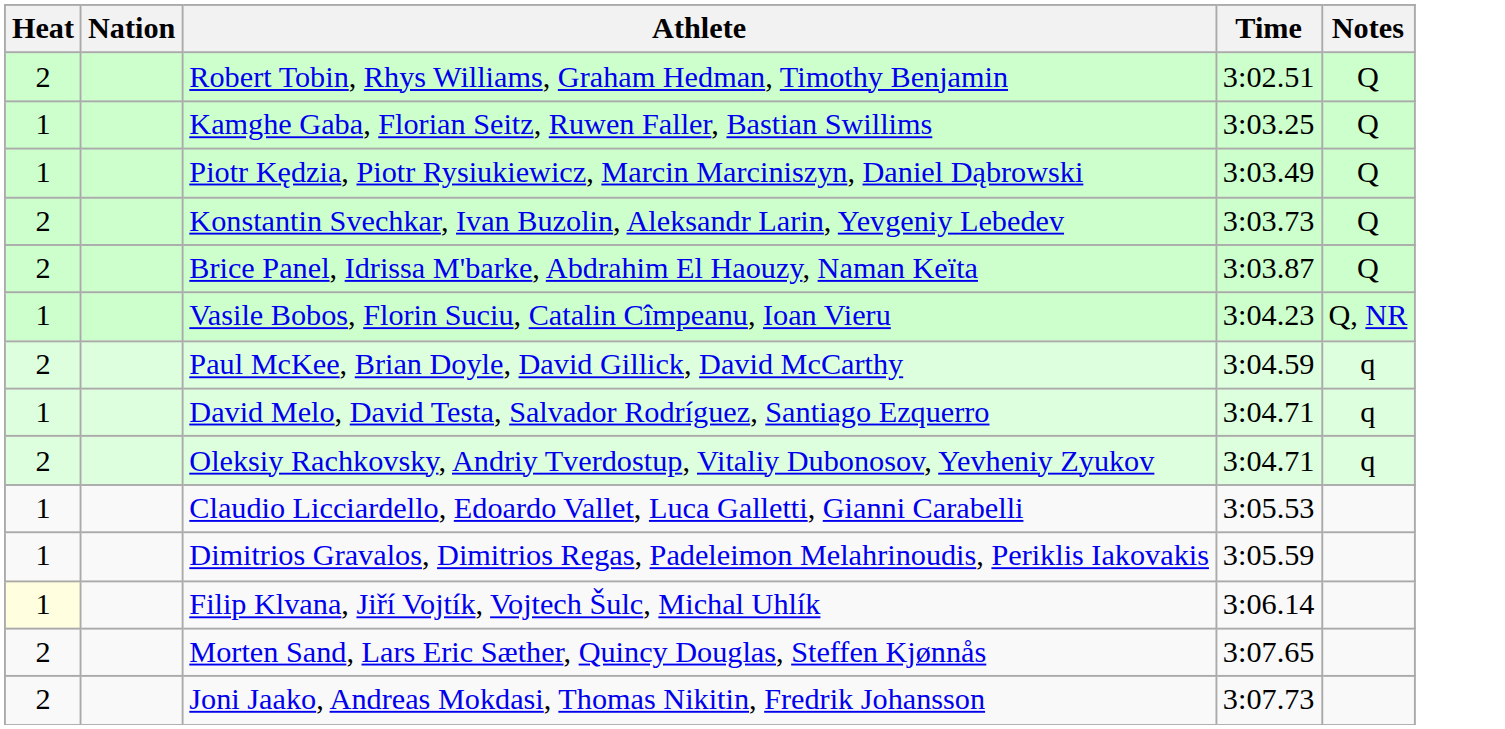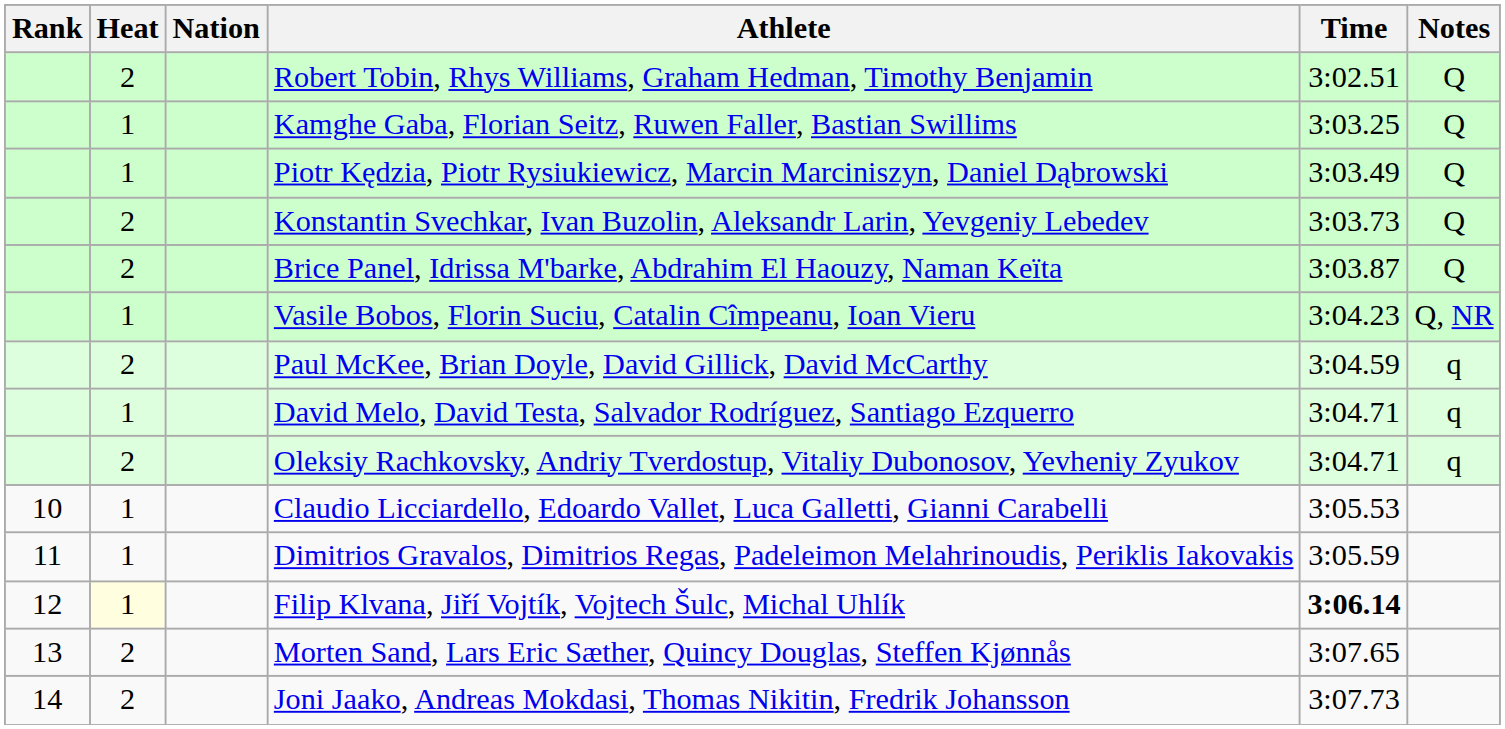+ column: Rank | 10 | 11 | 12 | 13 | 14
Filip Klvana, Jiří Vojtík, Vojtech Šulc, Michal Uhlík | Time: normal -> bold
